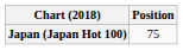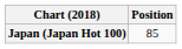Japan (Japan Hot 100) | Position: 75 -> 85
